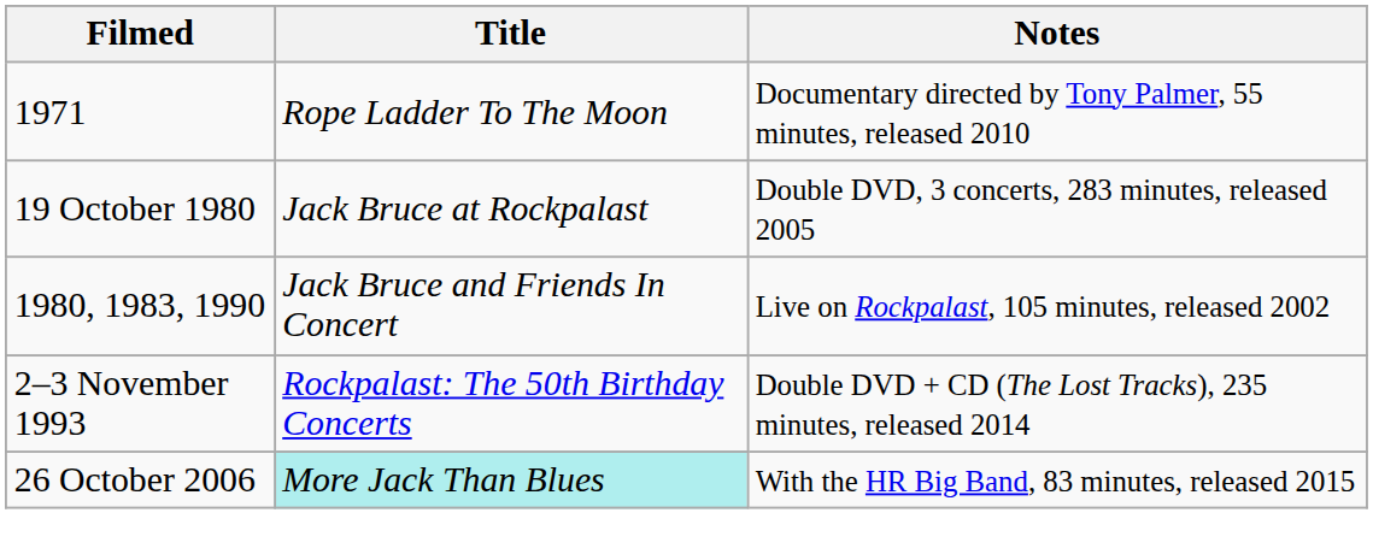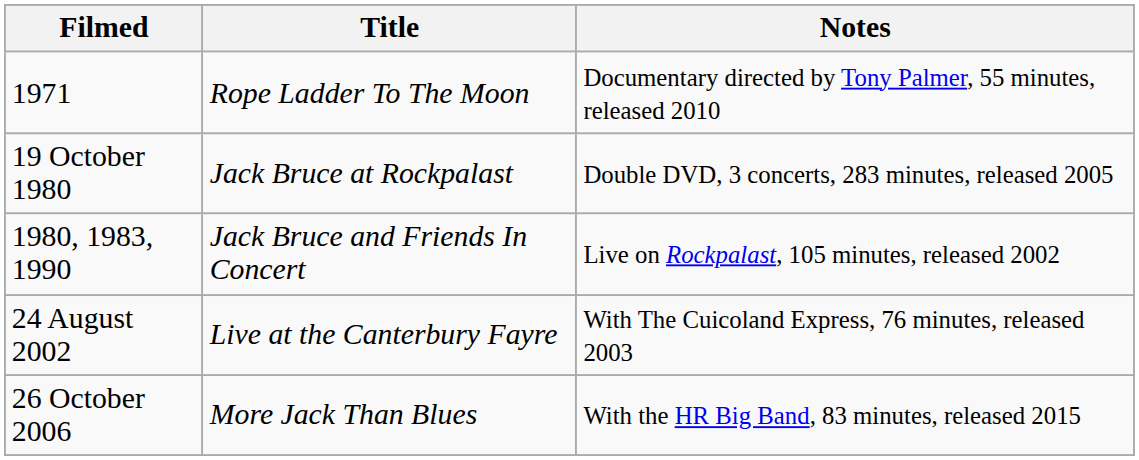- row: 2–3 November 1993 | Rockpalast: The 50th Birthday Concerts | Double DVD + CD (The Lost Tracks), 235 minutes, released 2014
+ row: 24 August 2002 | Live at the Canterbury Fayre | With The Cuicoland Express, 76 minutes, released 2003
26 October 2006 | Title: paleturquoise background -> no background
